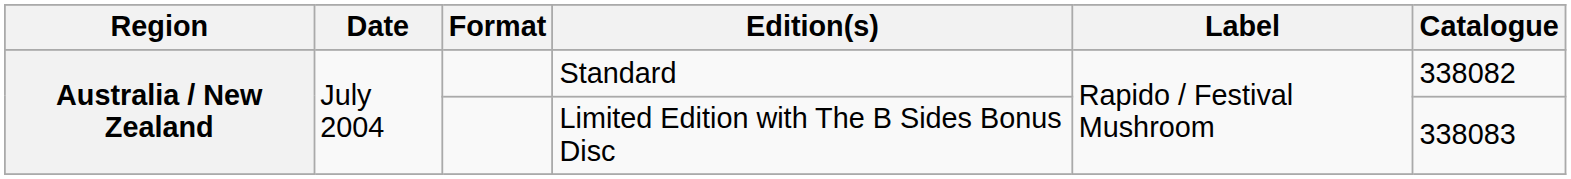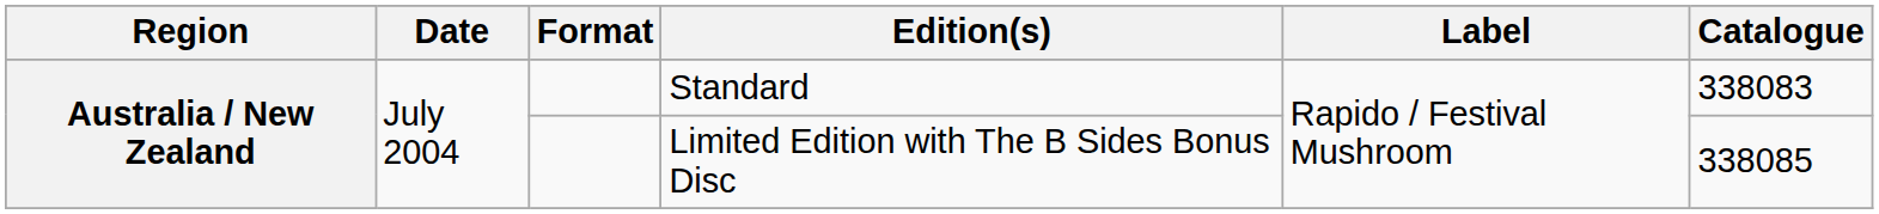Standard | Catalogue: 338082 -> 338083
Limited Edition with The B Sides Bonus Disc | Catalogue: 338083 -> 338085
